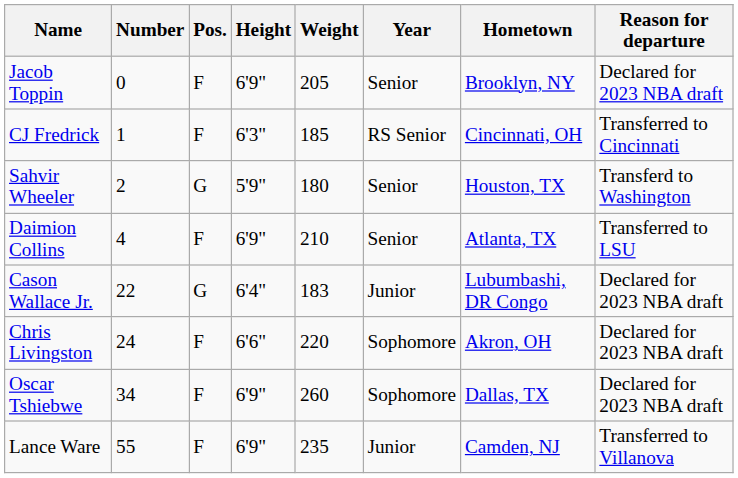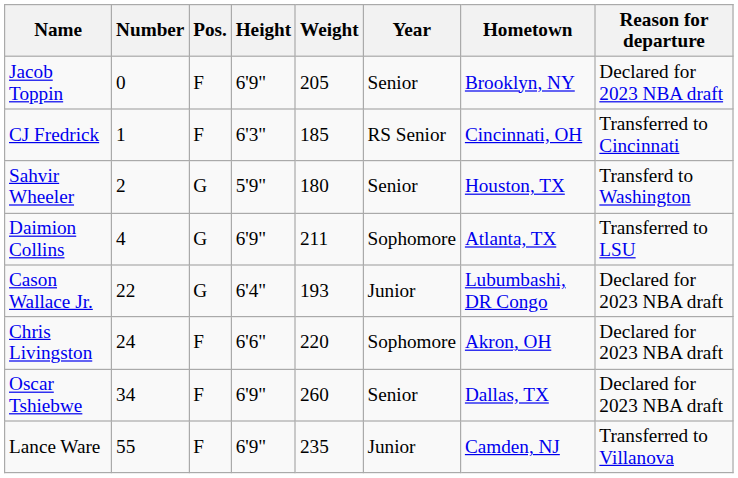Daimion Collins | Pos.: F -> G
Daimion Collins | Weight: 210 -> 211
Daimion Collins | Year: Senior -> Sophomore
Cason Wallace Jr. | Weight: 183 -> 193
Oscar Tshiebwe | Year: Sophomore -> Senior
